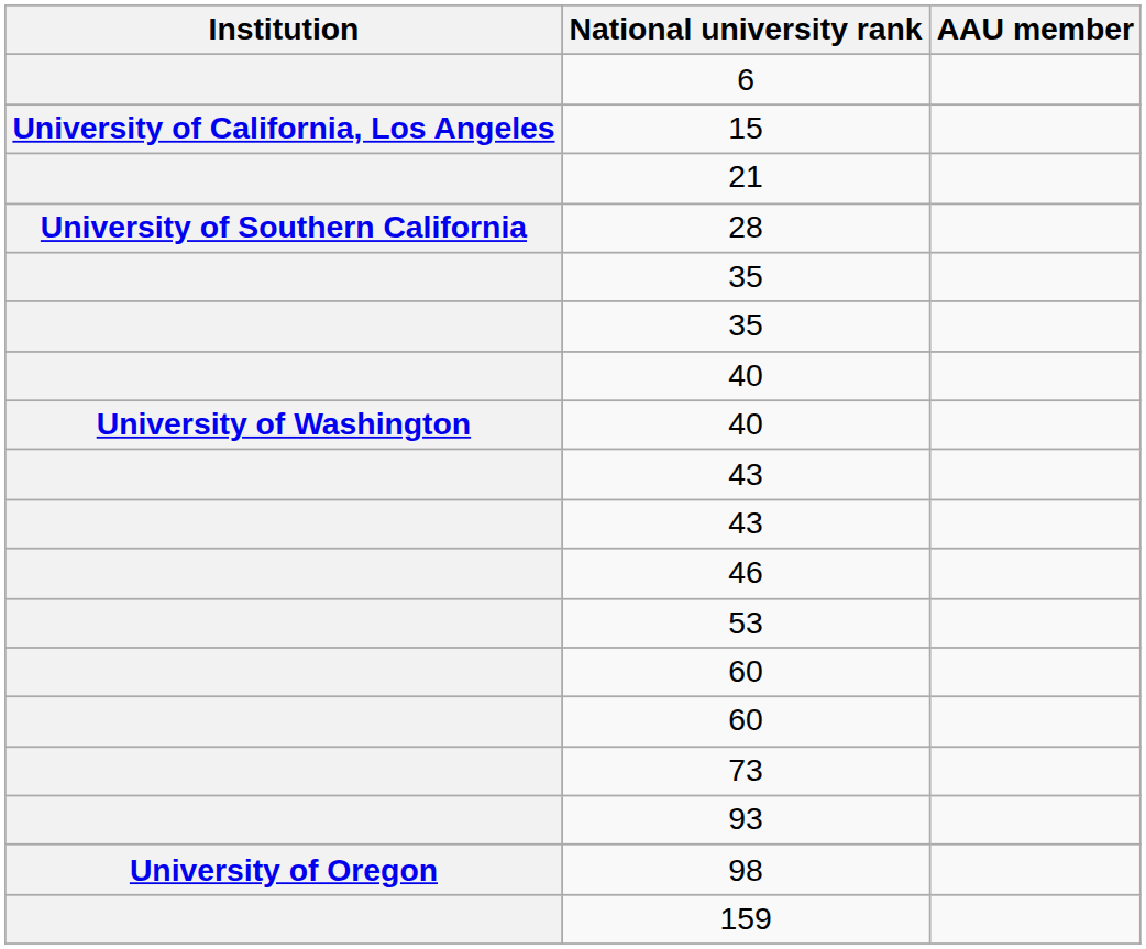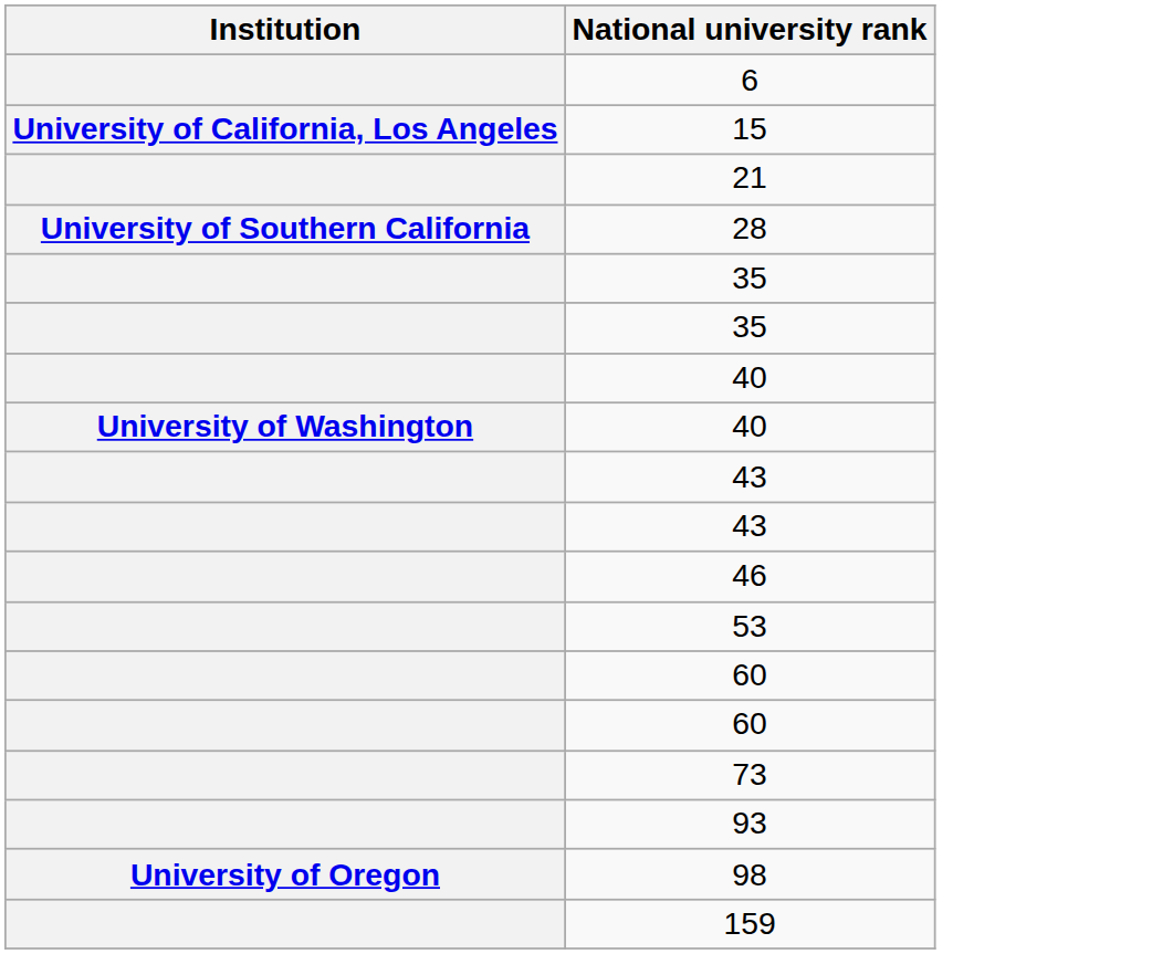- column: AAU member
